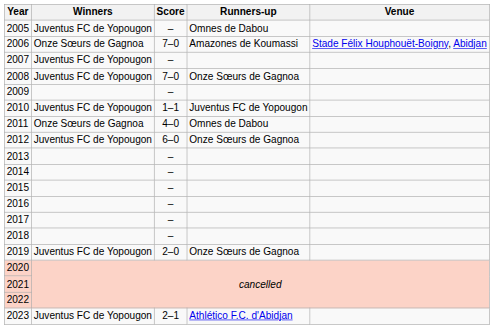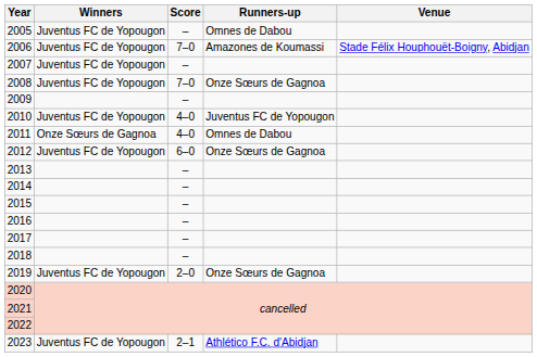2006 | Winners: Onze Sœurs de Gagnoa -> Juventus FC de Yopougon
2010 | Score: 1–1 -> 4–0
